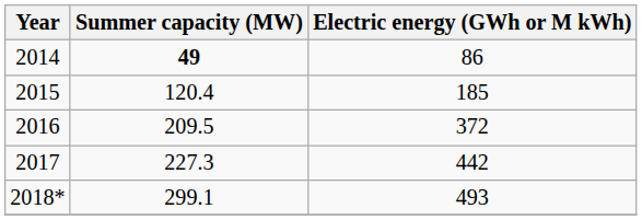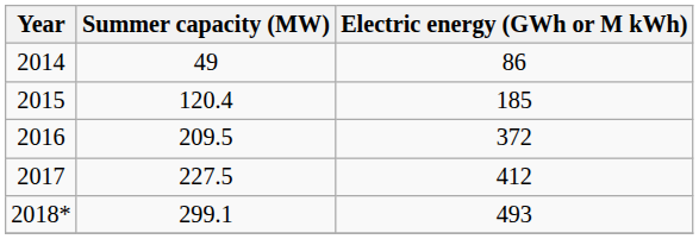2014 | Summer capacity (MW): bold -> normal
2017 | Summer capacity (MW): 227.3 -> 227.5
2017 | Electric energy (GWh or M kWh): 442 -> 412
